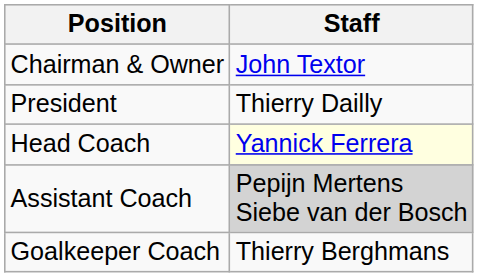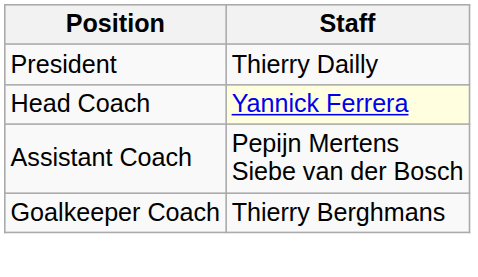- row: Chairman & Owner | John Textor
Assistant Coach | Staff: lightgrey background -> no background
